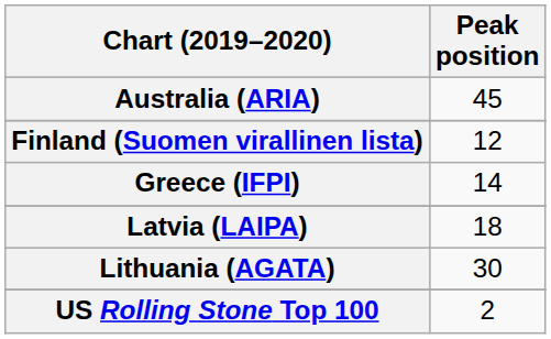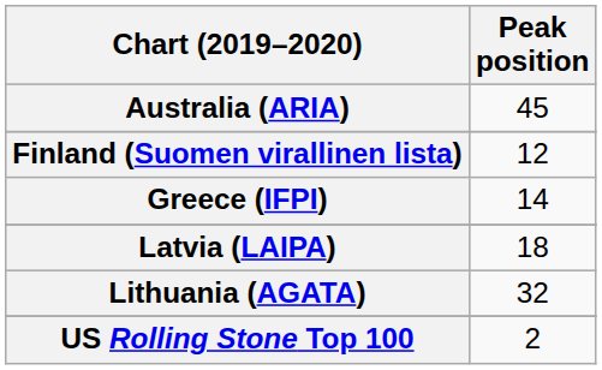Lithuania (AGATA) | Peak position: 30 -> 32
